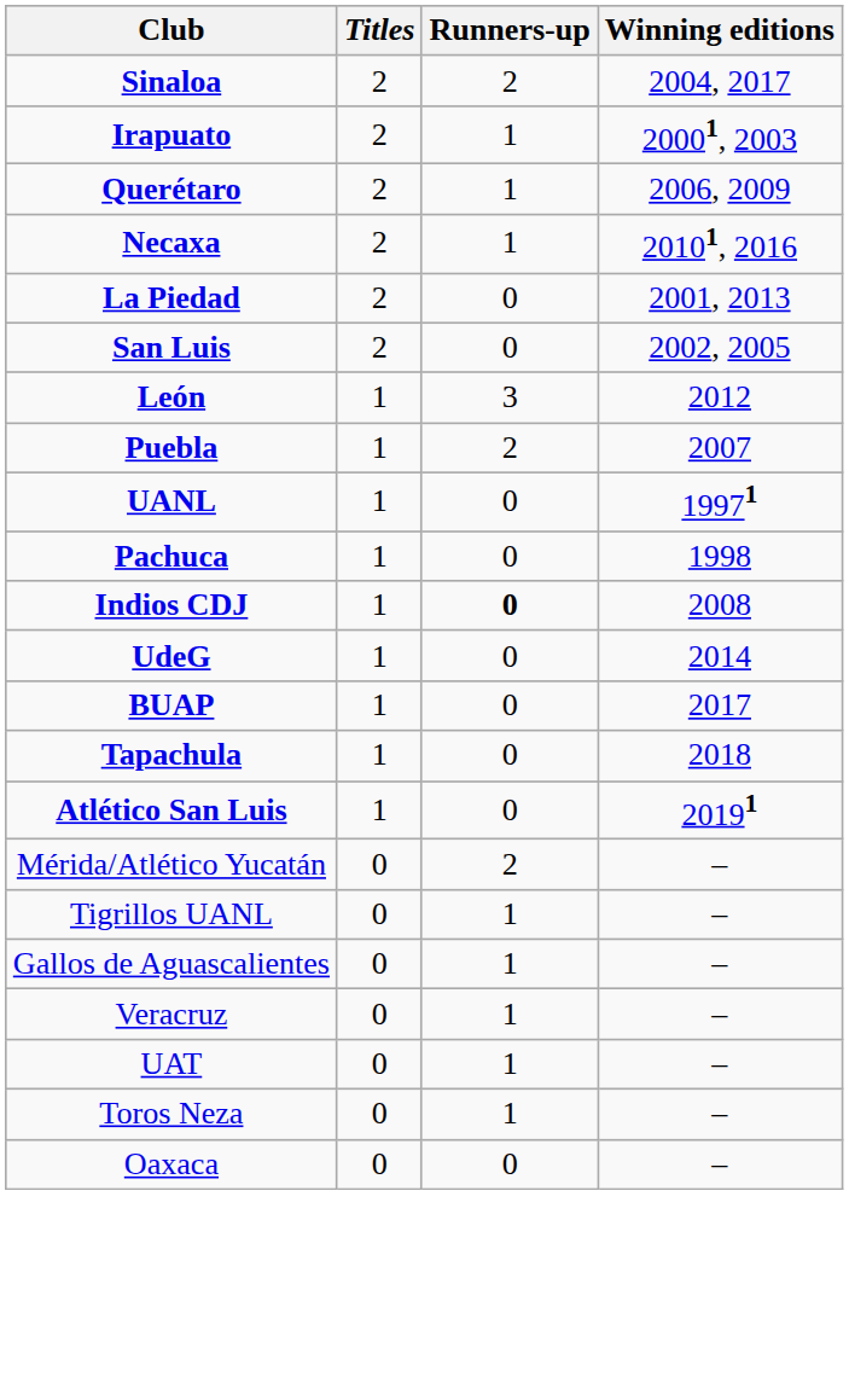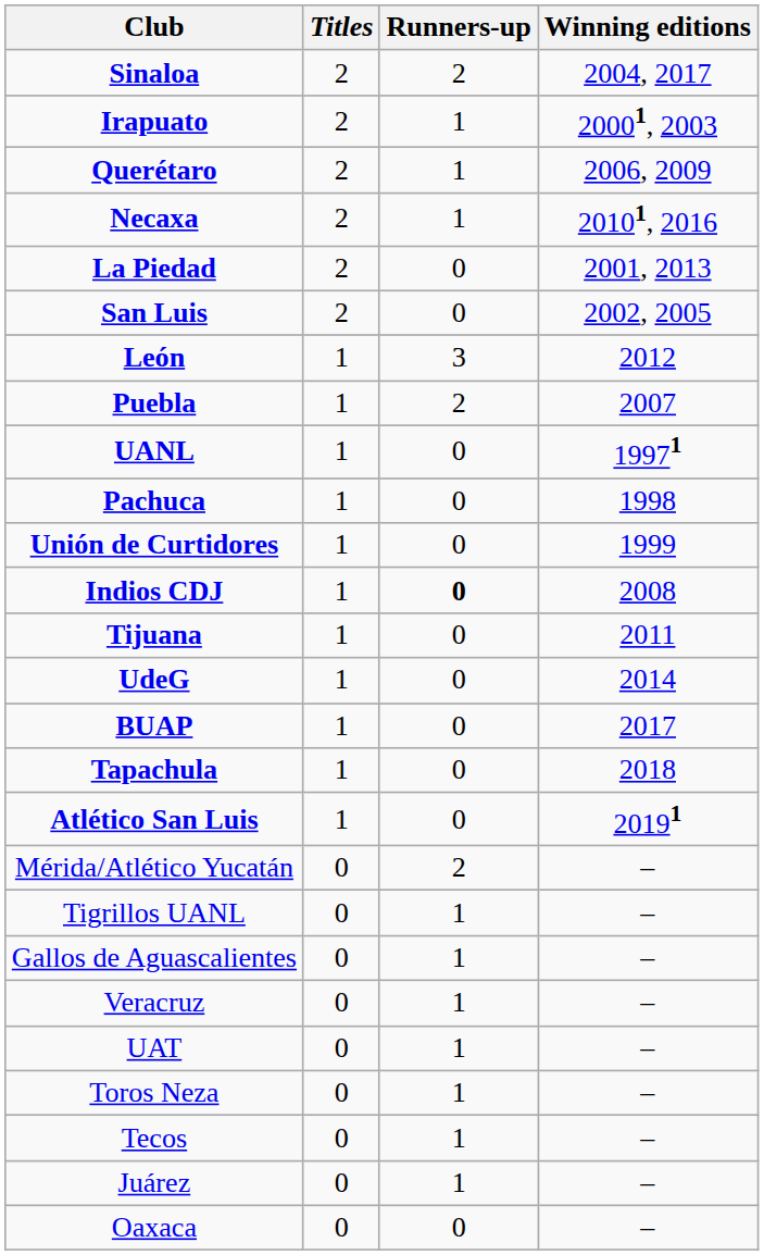+ row: Unión de Curtidores | 1 | 0 | 1999
+ row: Tijuana | 1 | 0 | 2011
+ row: Tecos | 0 | 1 | –
+ row: Juárez | 0 | 1 | –
